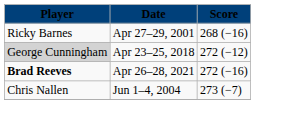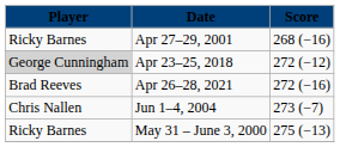Apr 26–28, 2021 | Player: bold -> normal
+ row: Ricky Barnes | May 31 – June 3, 2000 | 275 (−13)
